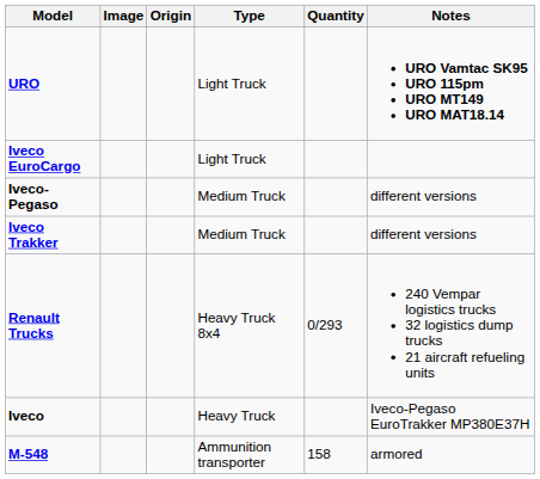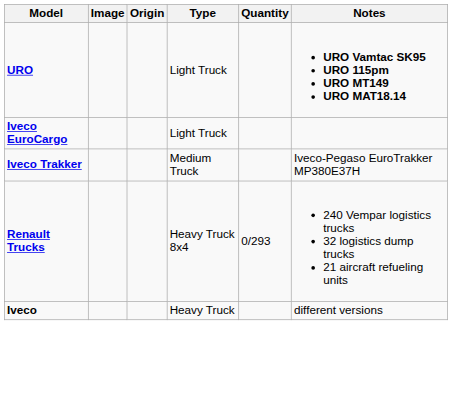- row: Iveco-Pegaso | Medium Truck | different versions
Iveco Trakker | Notes: different versions -> Iveco-Pegaso EuroTrakker MP380E37H
Iveco | Notes: Iveco-Pegaso EuroTrakker MP380E37H -> different versions
- row: M-548 | Ammunition transporter | 158 | armored
